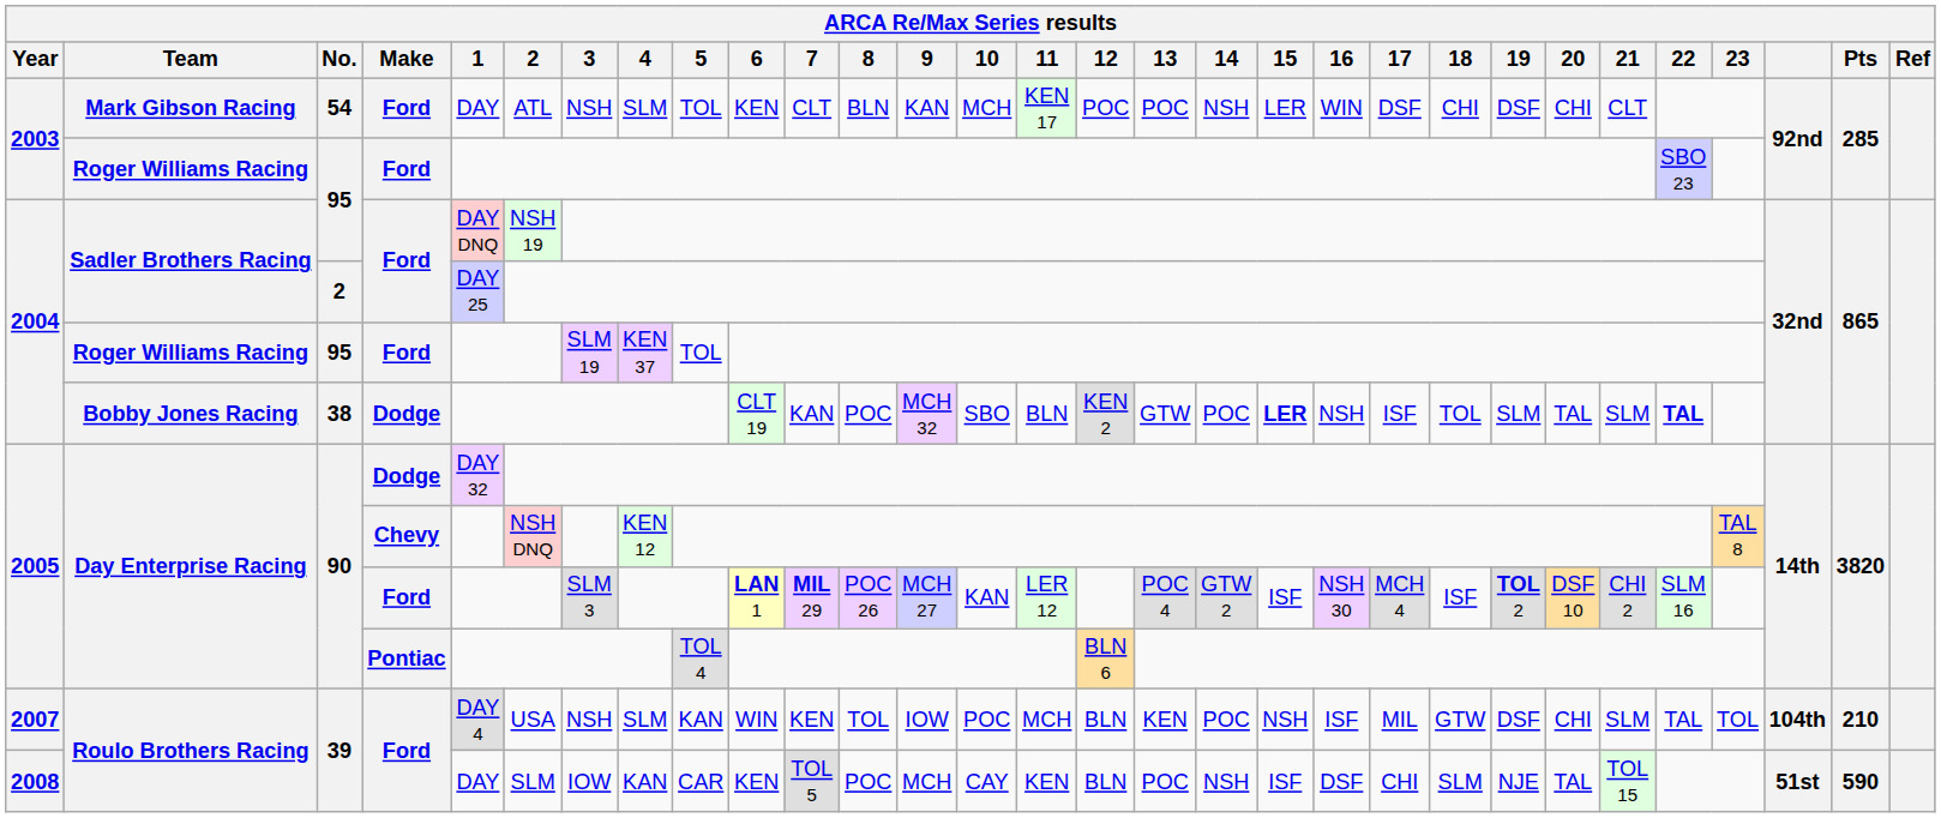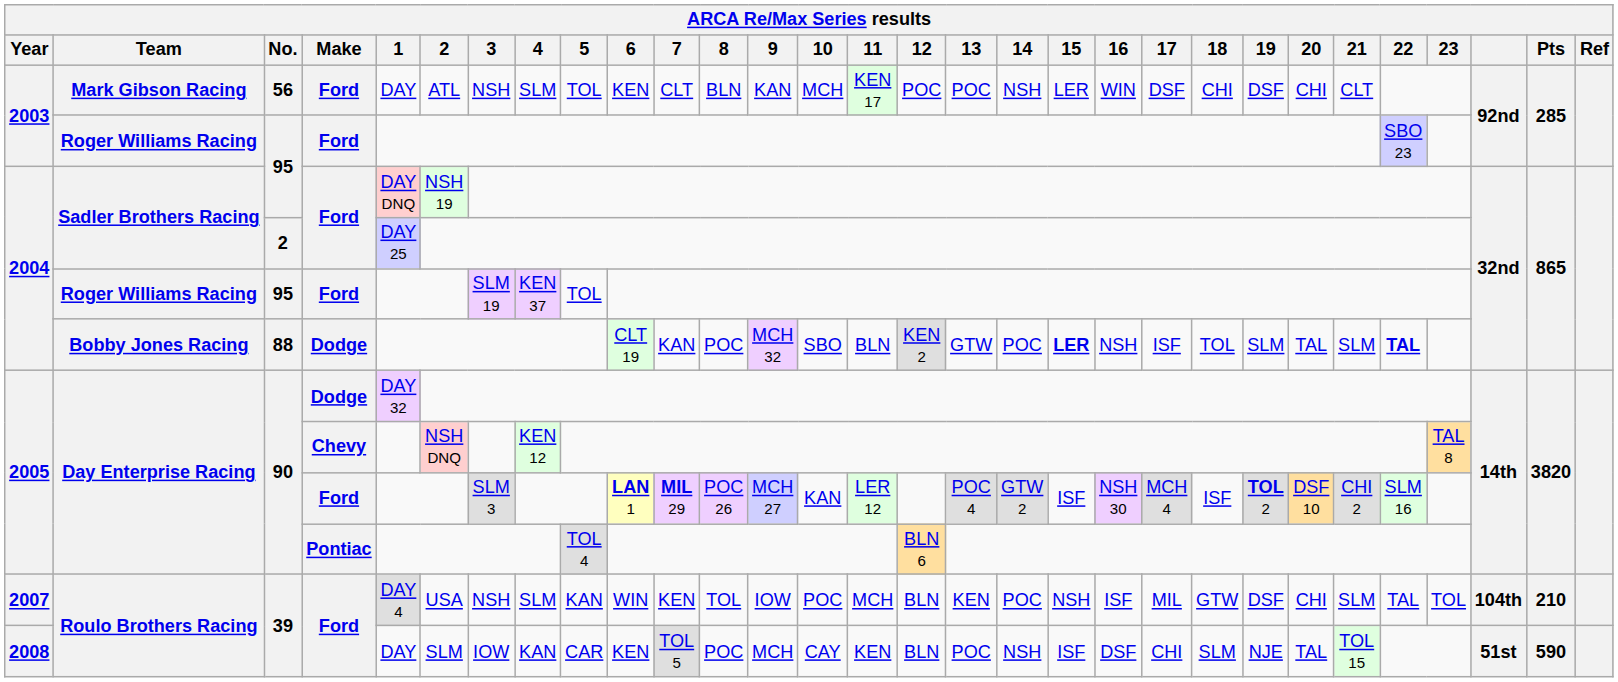Mark Gibson Racing | No.: 54 -> 56
Bobby Jones Racing | No.: 38 -> 88
